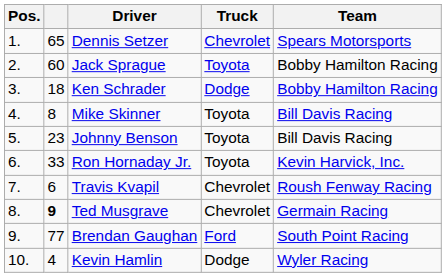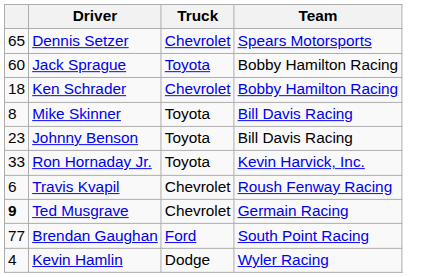- column: Pos. | 1. | 2. | 3. | 4. | 5. | 6. | 7. | 8. | 9. | 10.
Ken Schrader | Truck: Dodge -> Chevrolet
